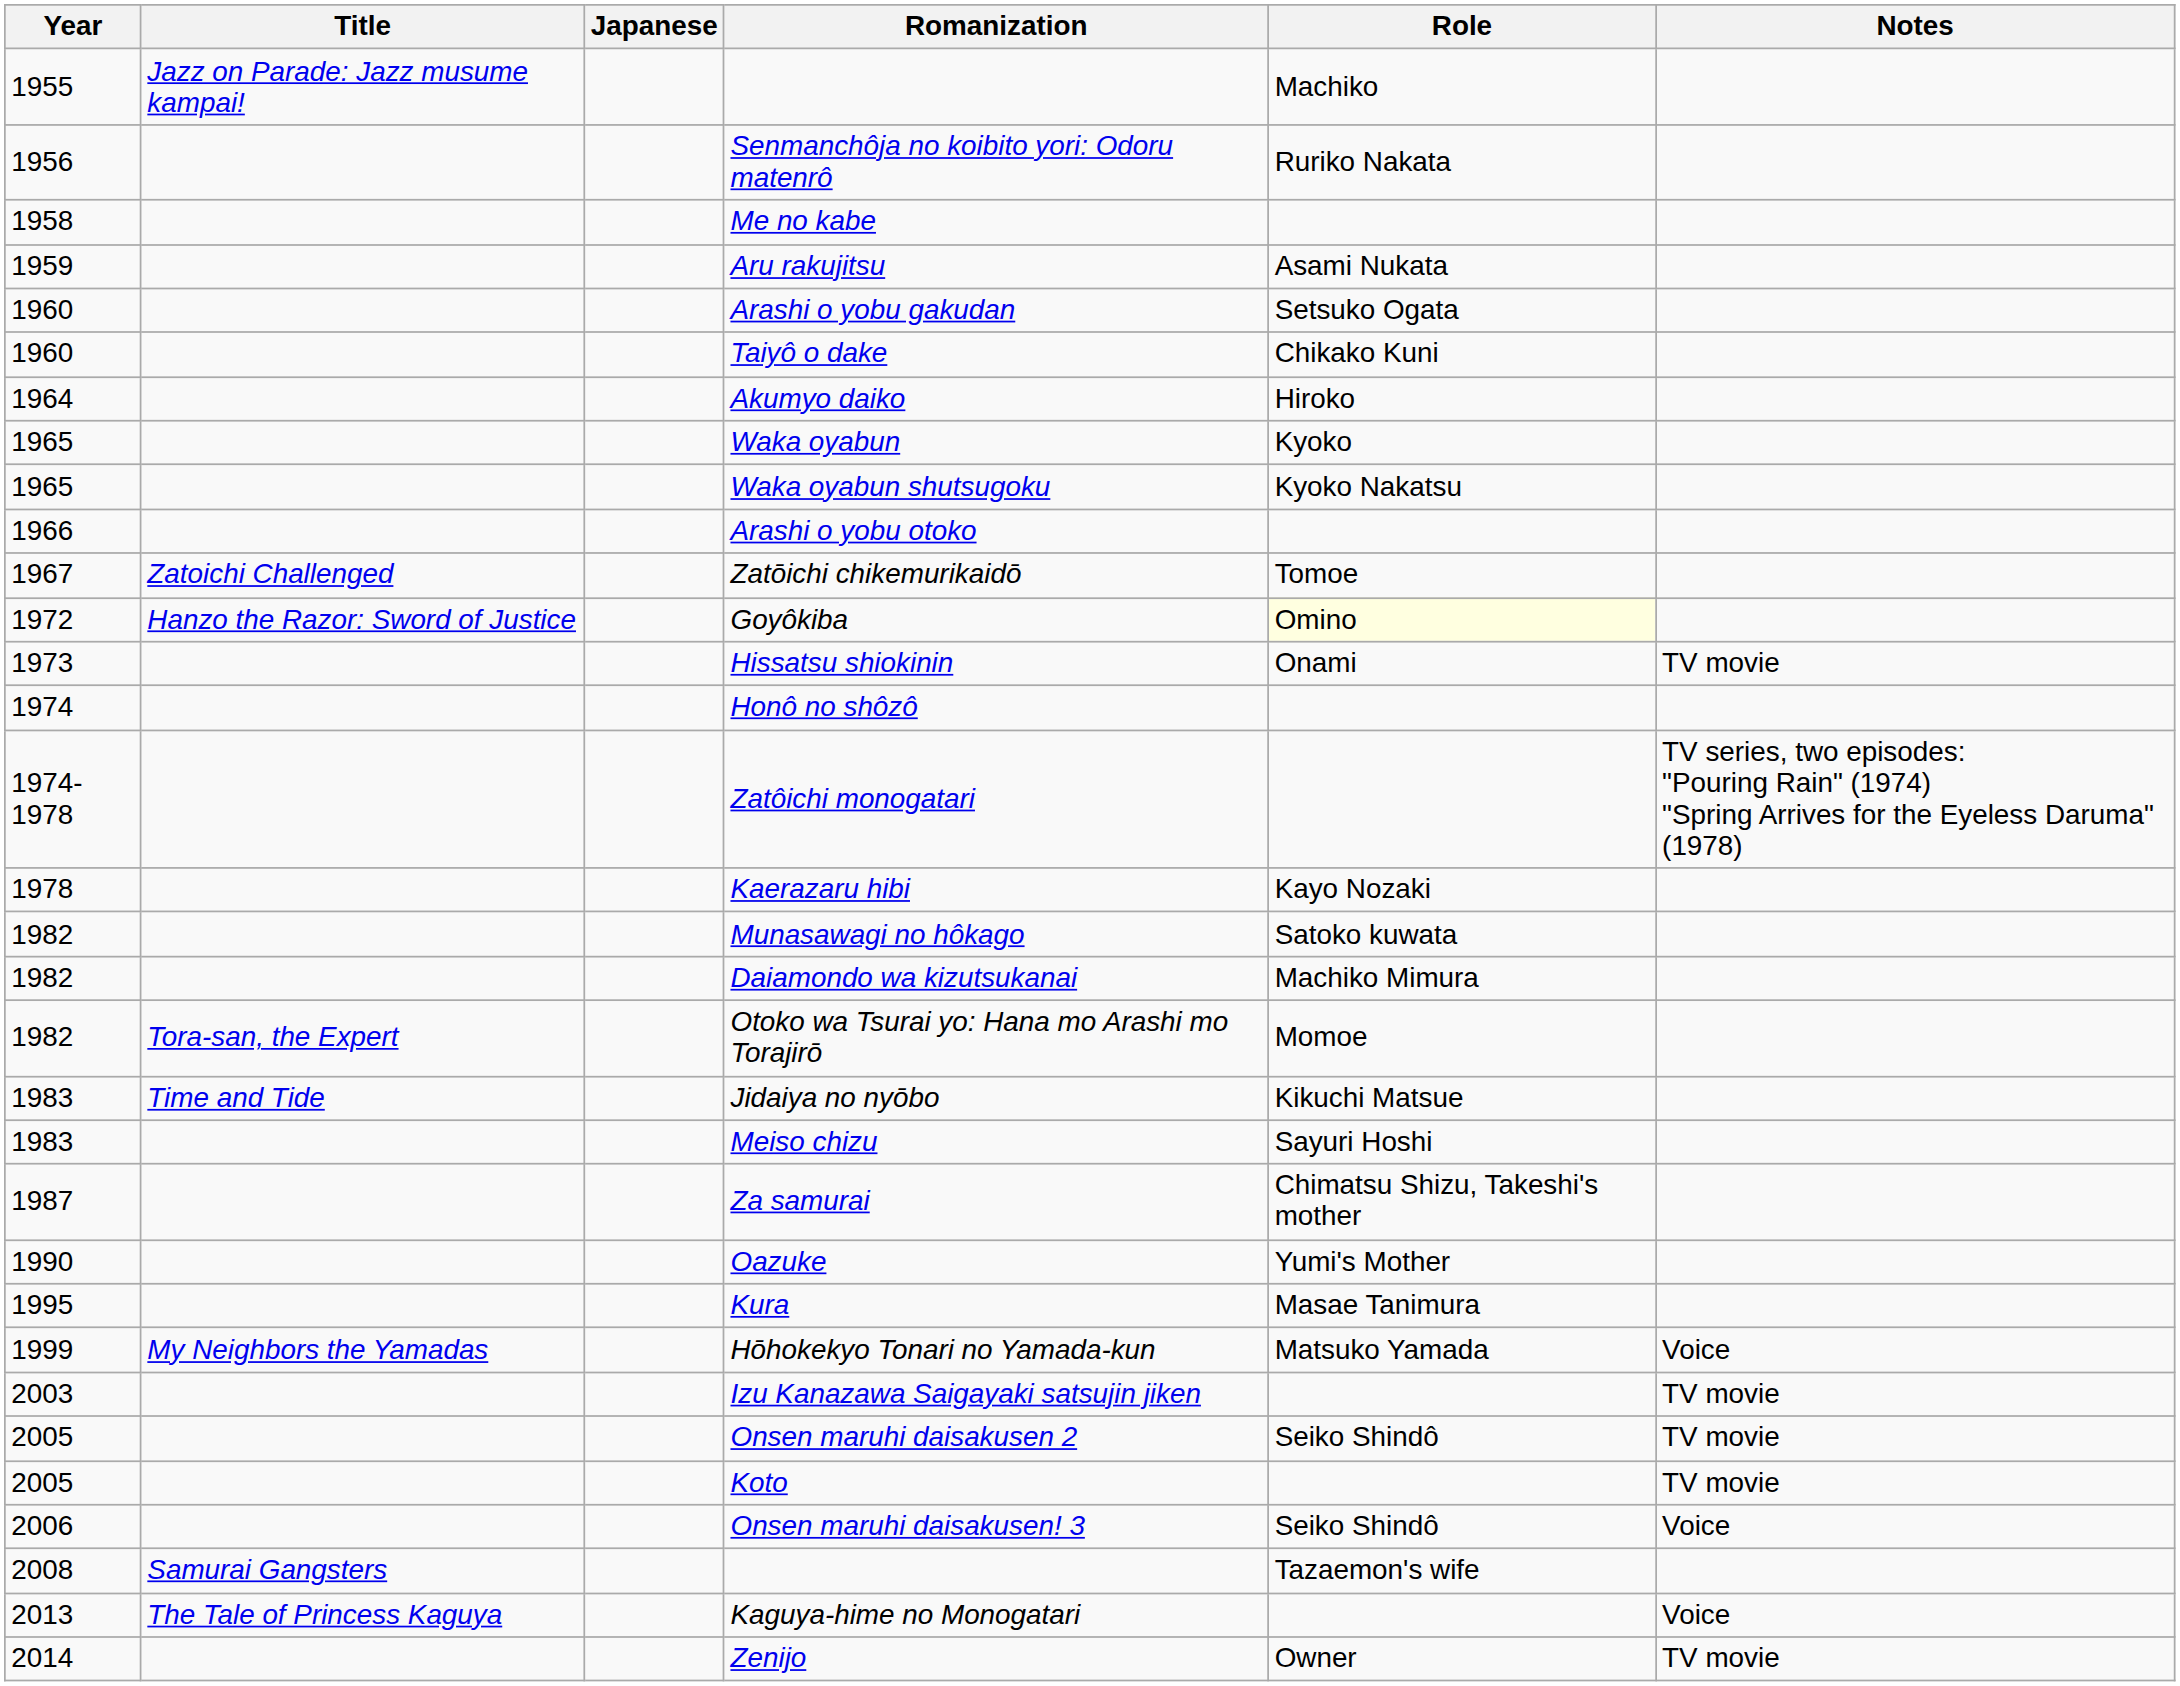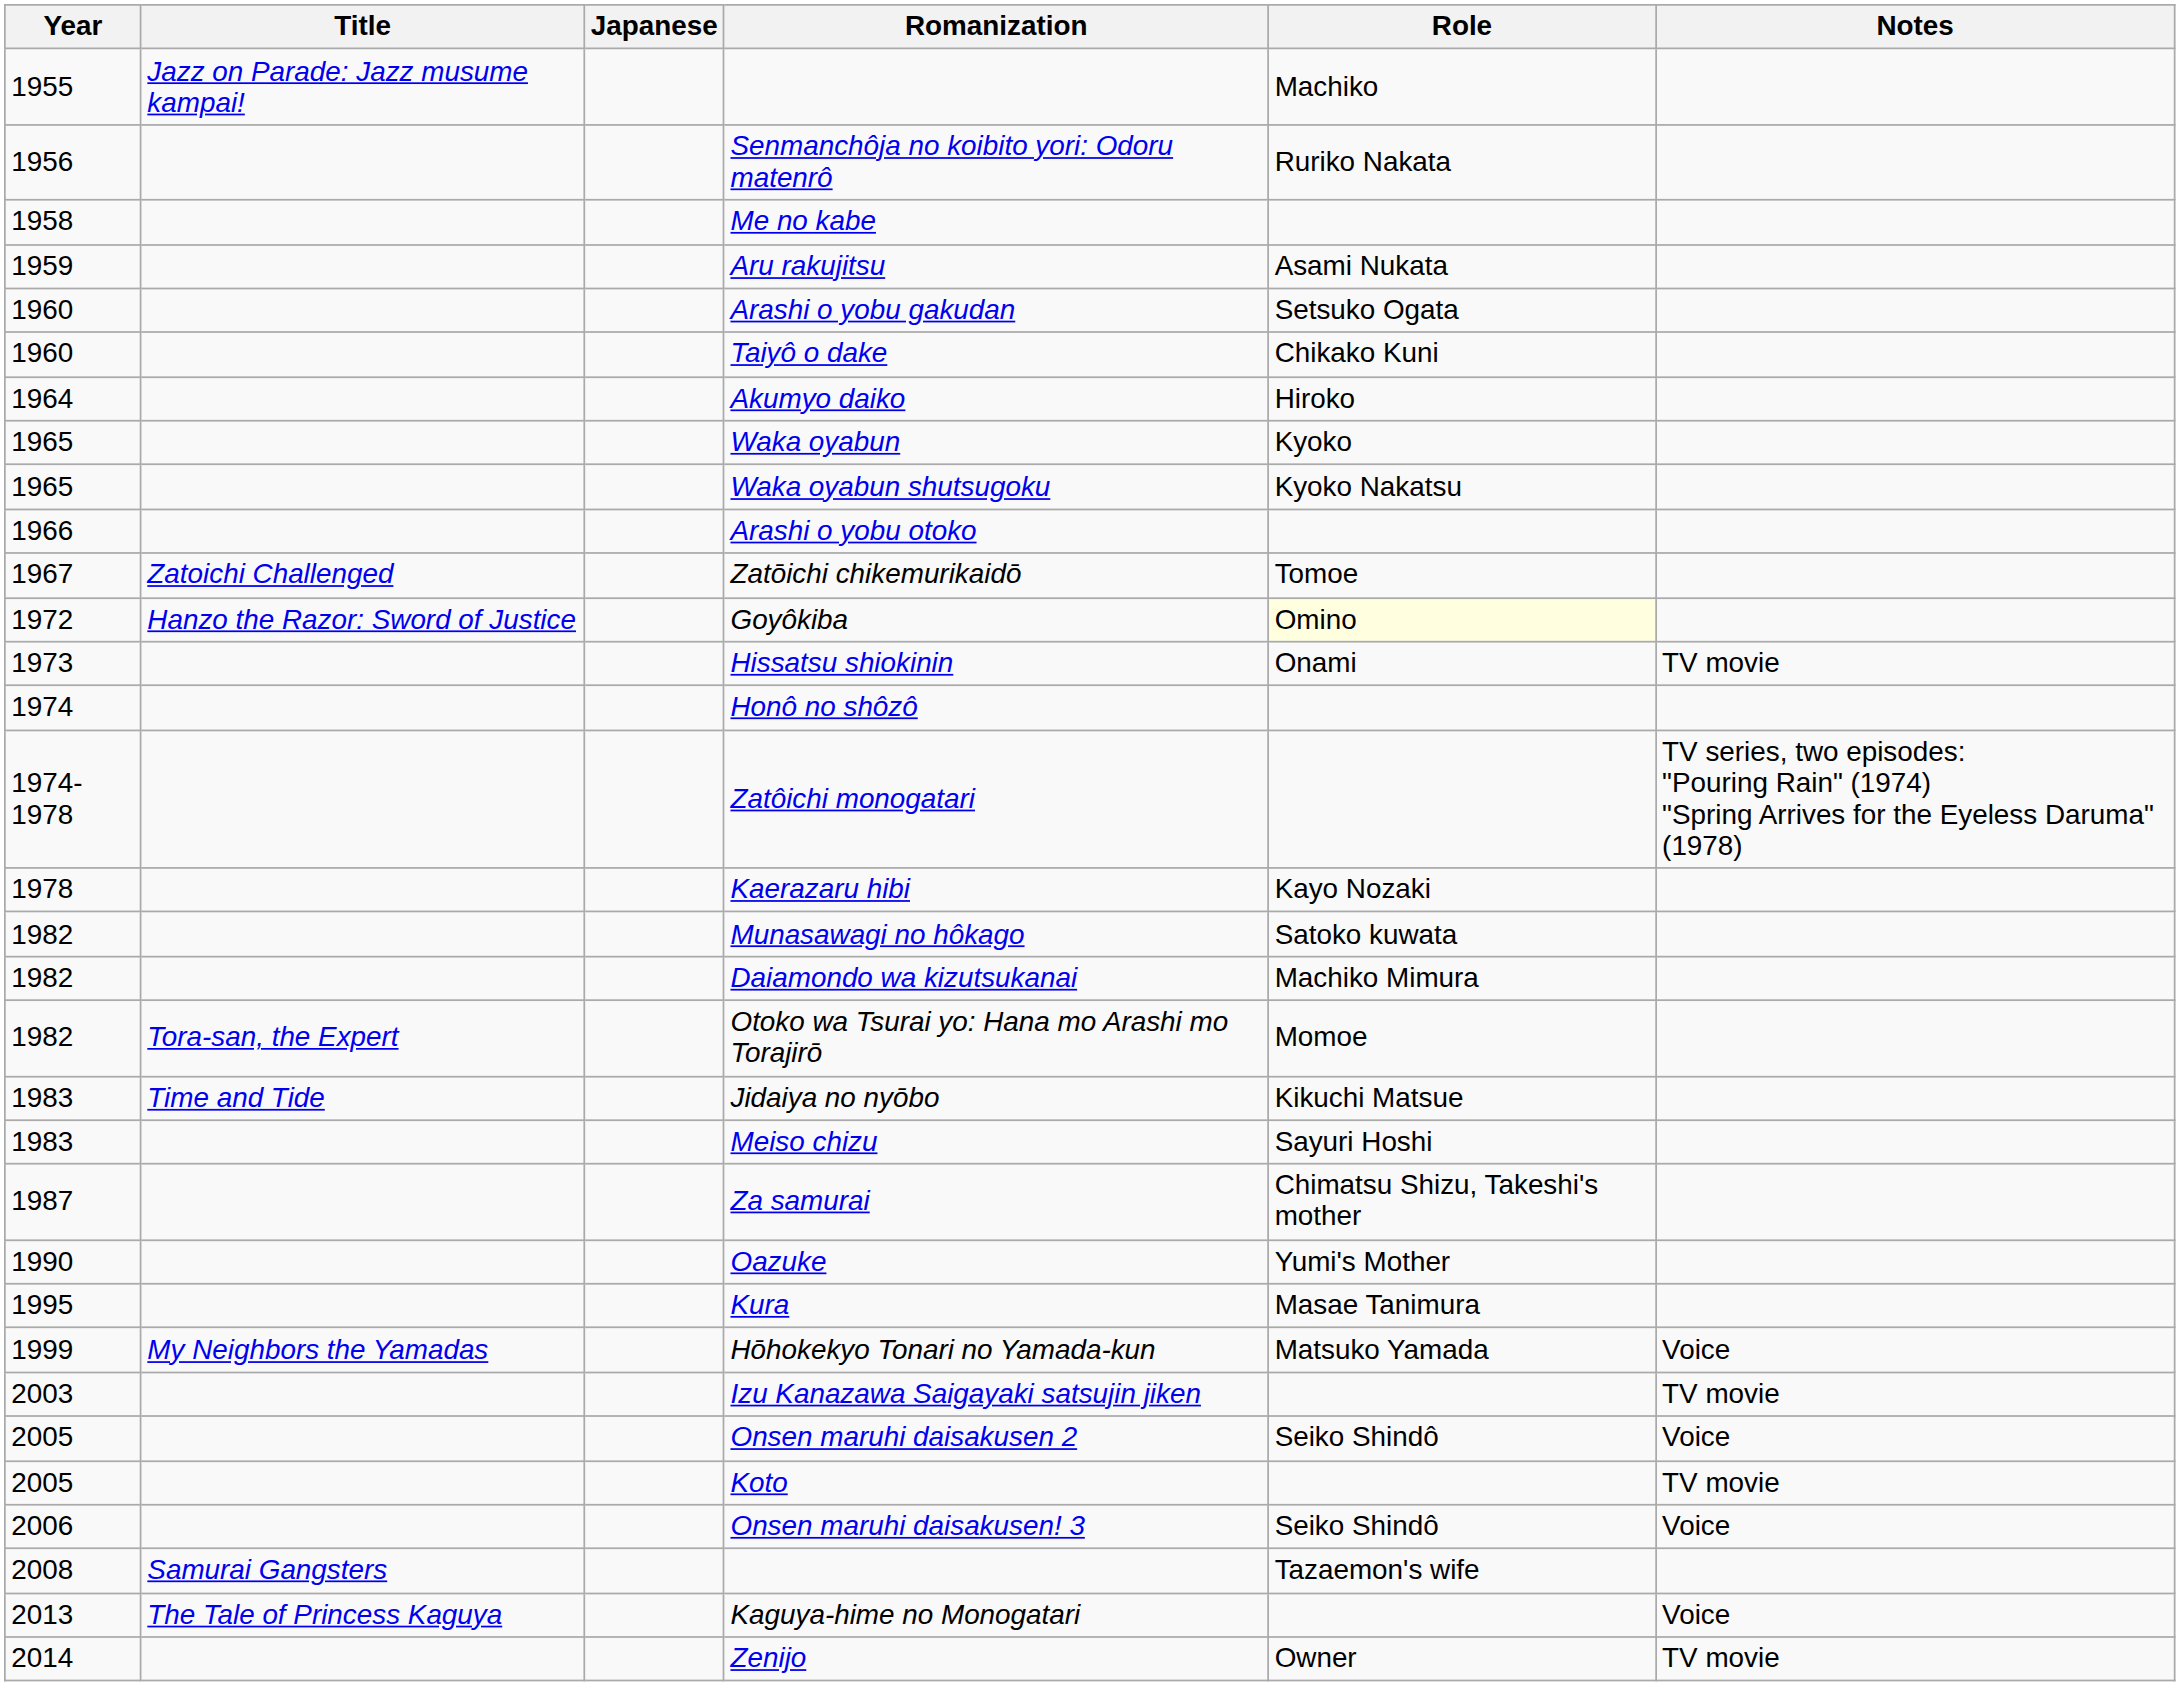Onsen maruhi daisakusen 2 | Notes: TV movie -> Voice
